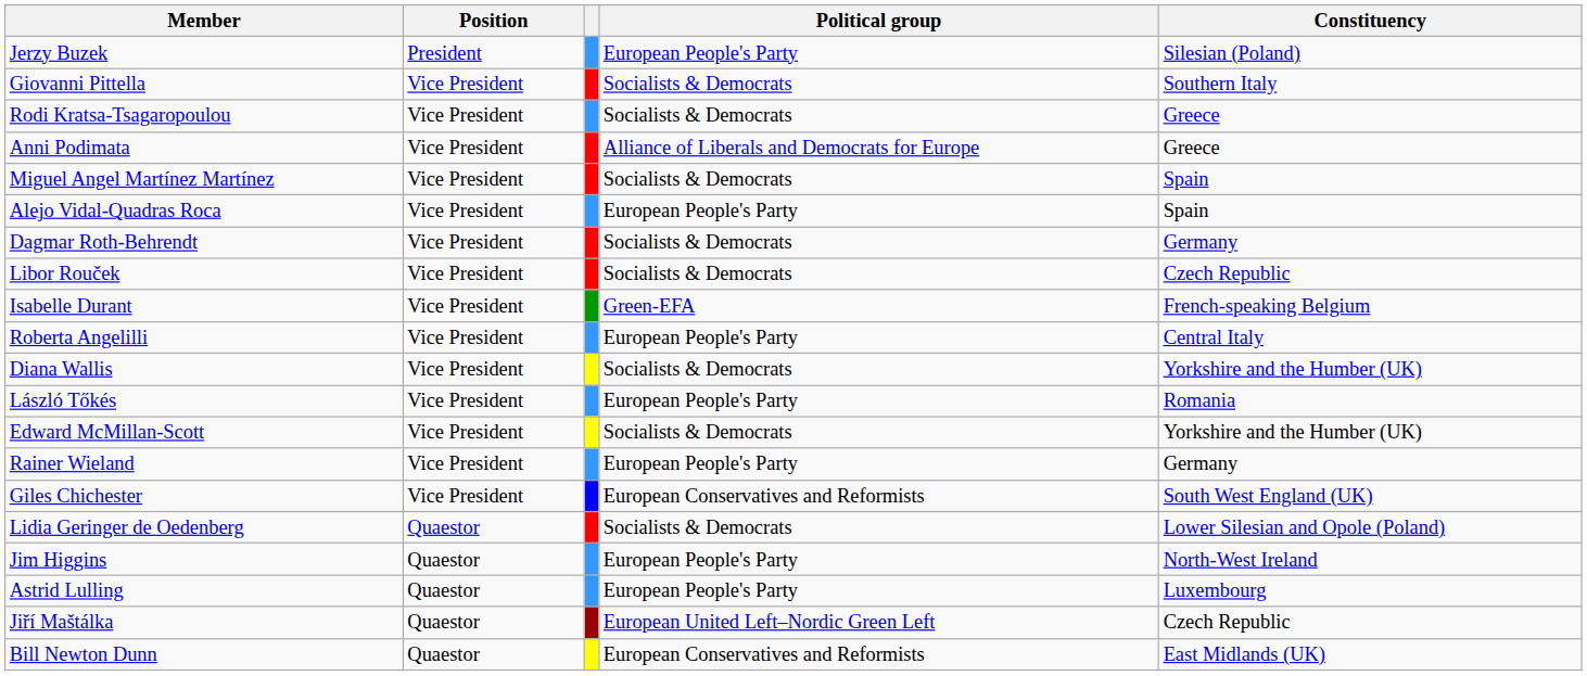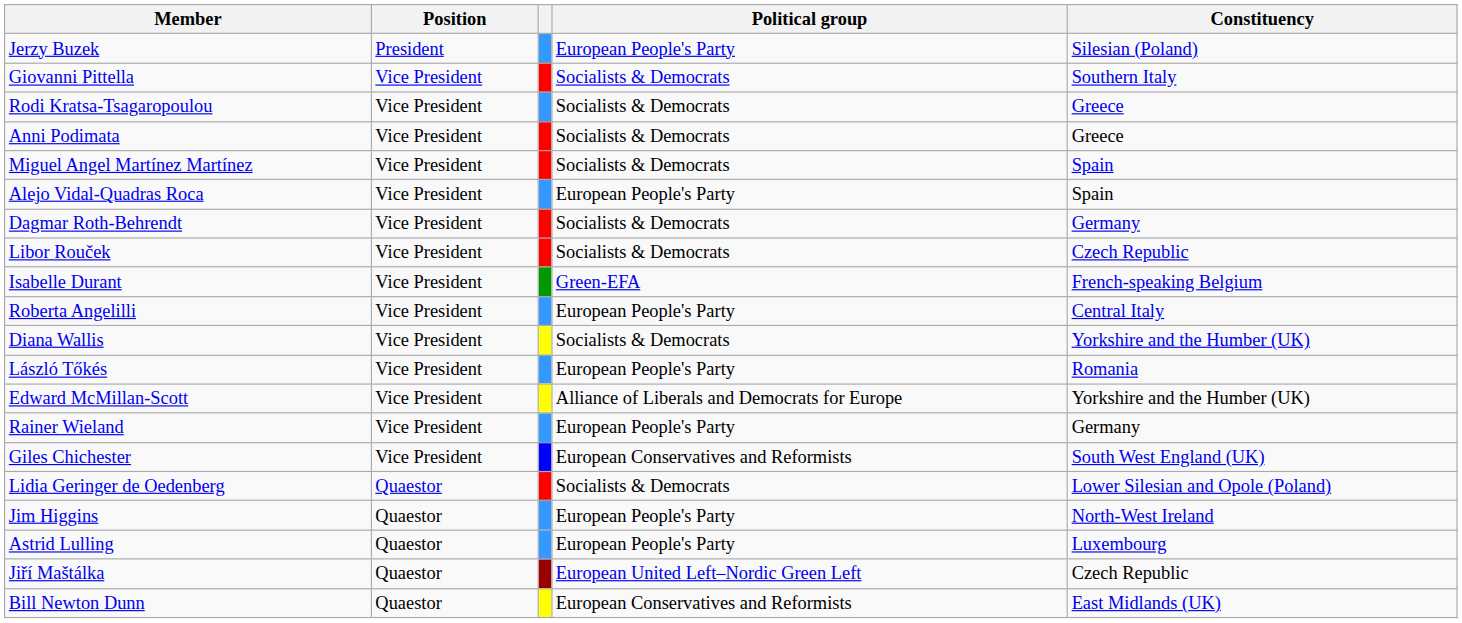Anni Podimata | Political group: Alliance of Liberals and Democrats for Europe -> Socialists & Democrats
Edward McMillan-Scott | Political group: Socialists & Democrats -> Alliance of Liberals and Democrats for Europe
